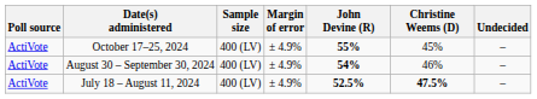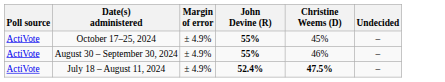- column: Sample size | 400 (LV) | 400 (LV) | 400 (LV)
August 30 – September 30, 2024 | John Devine (R): 54% -> 55%
July 18 – August 11, 2024 | John Devine (R): 52.5% -> 52.4%
